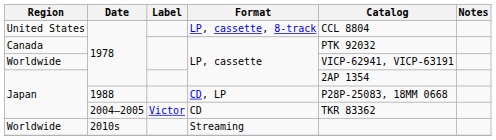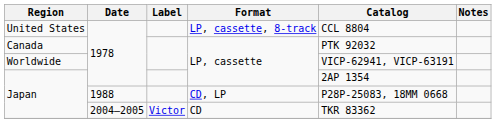- row: Worldwide | 2010s | Streaming
